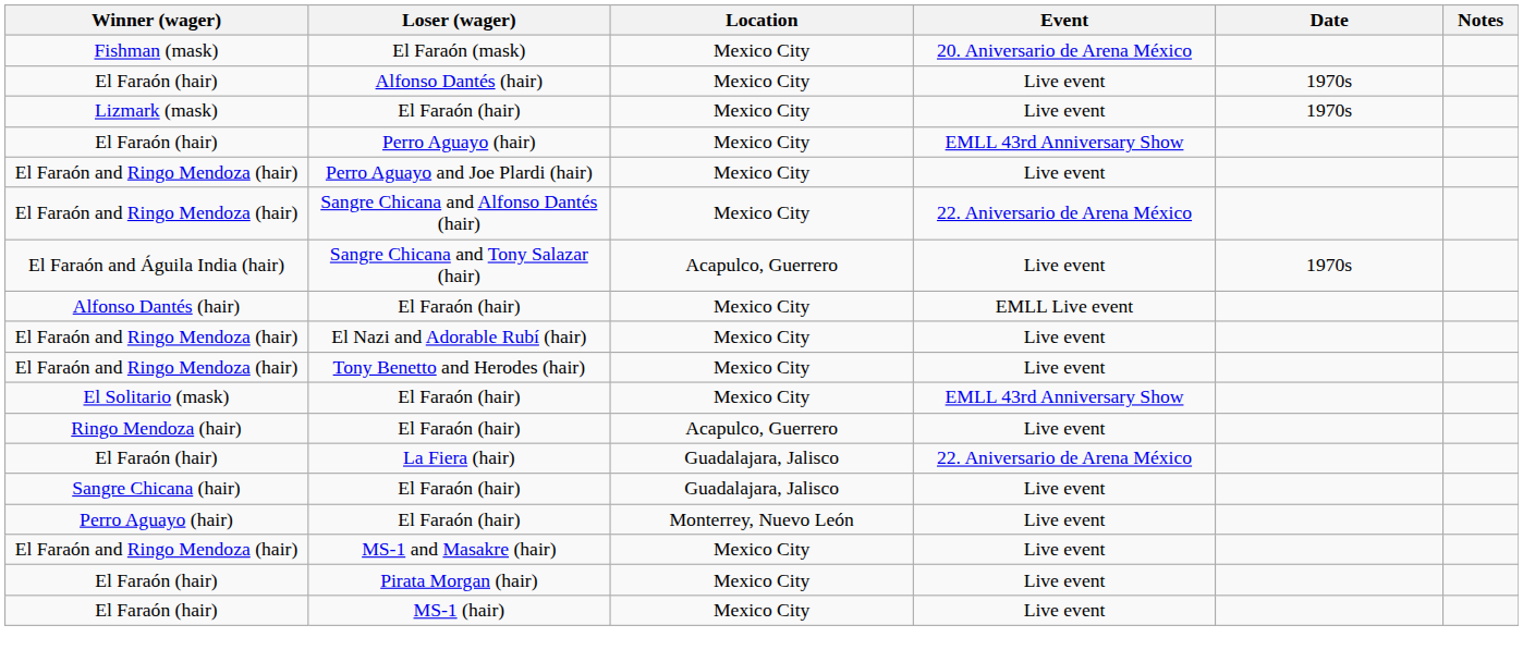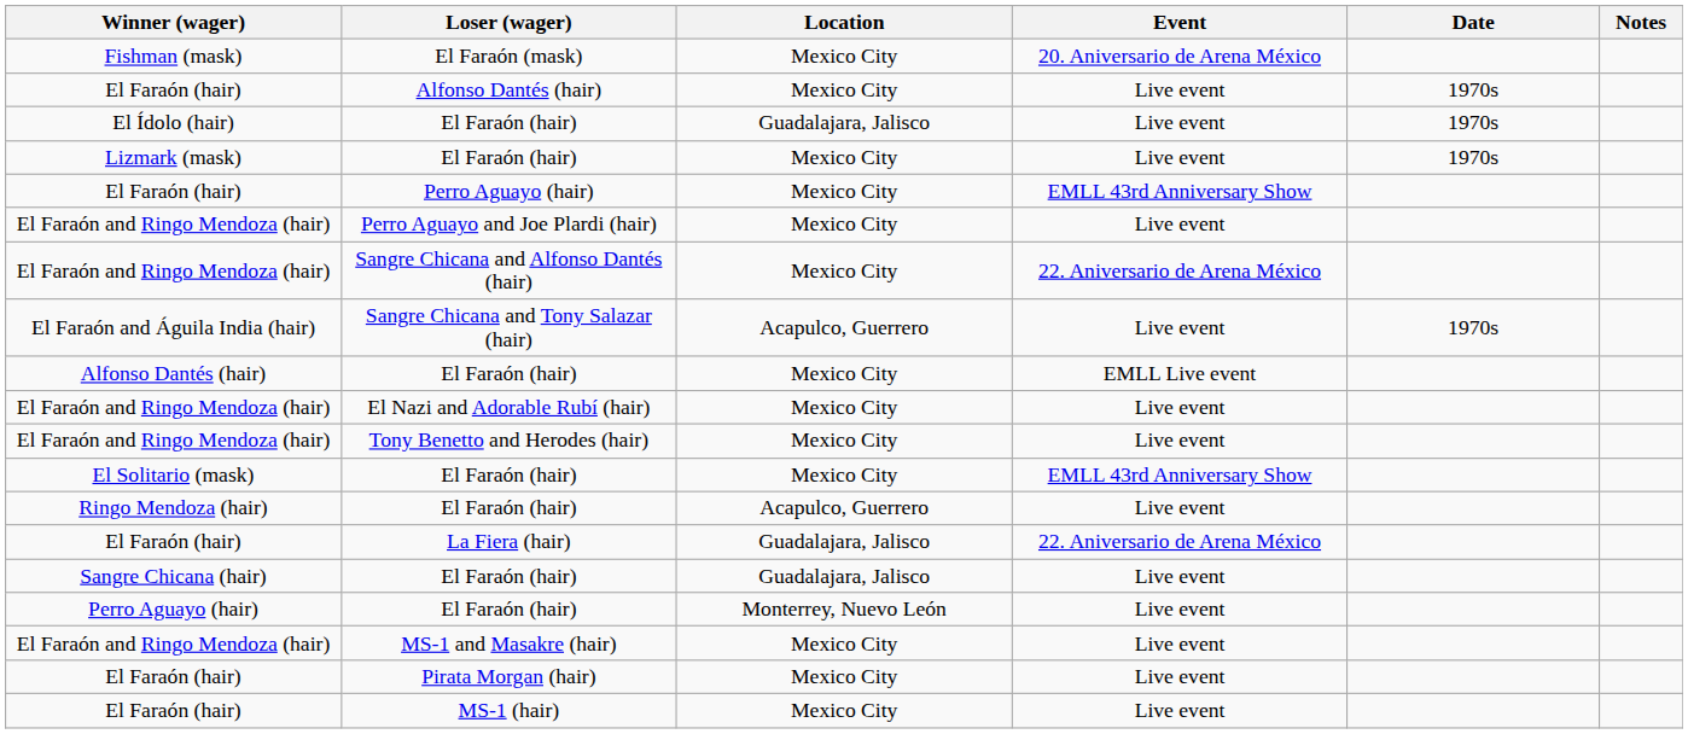+ row: El Ídolo (hair) | El Faraón (hair) | Guadalajara, Jalisco | Live event | 1970s
